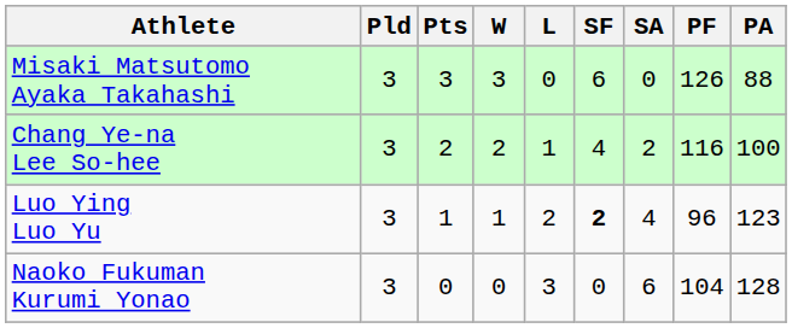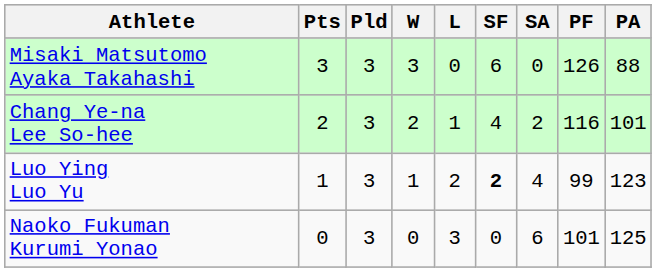columns swapped: Pts <-> Pld
Chang Ye-na Lee So-hee | PA: 100 -> 101
Luo Ying Luo Yu | PF: 96 -> 99
Naoko Fukuman Kurumi Yonao | PF: 104 -> 101
Naoko Fukuman Kurumi Yonao | PA: 128 -> 125
